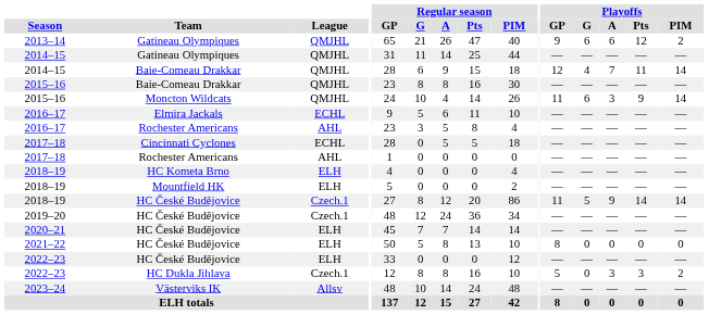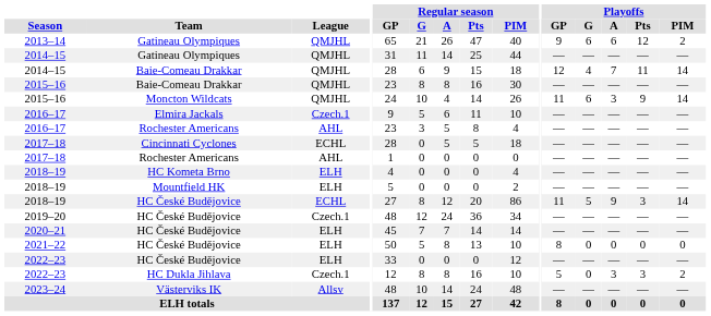2016–17 / Elmira Jackals | League: ECHL -> Czech.1
2018–19 / HC České Budějovice | League: Czech.1 -> ECHL
2018–19 / HC České Budějovice | Playoffs / Pts: 14 -> 3
